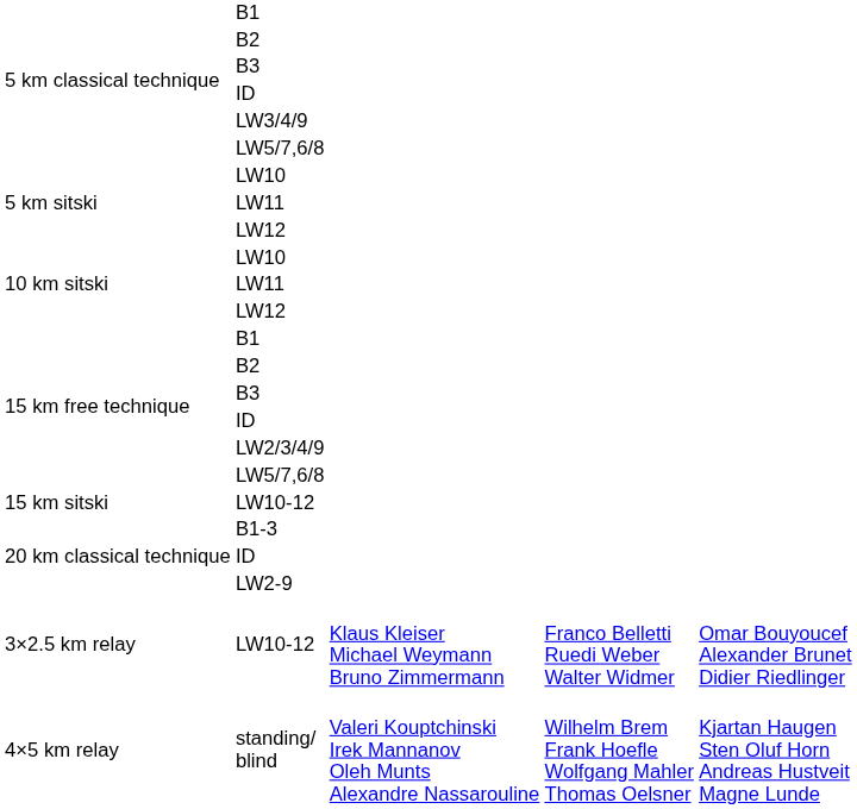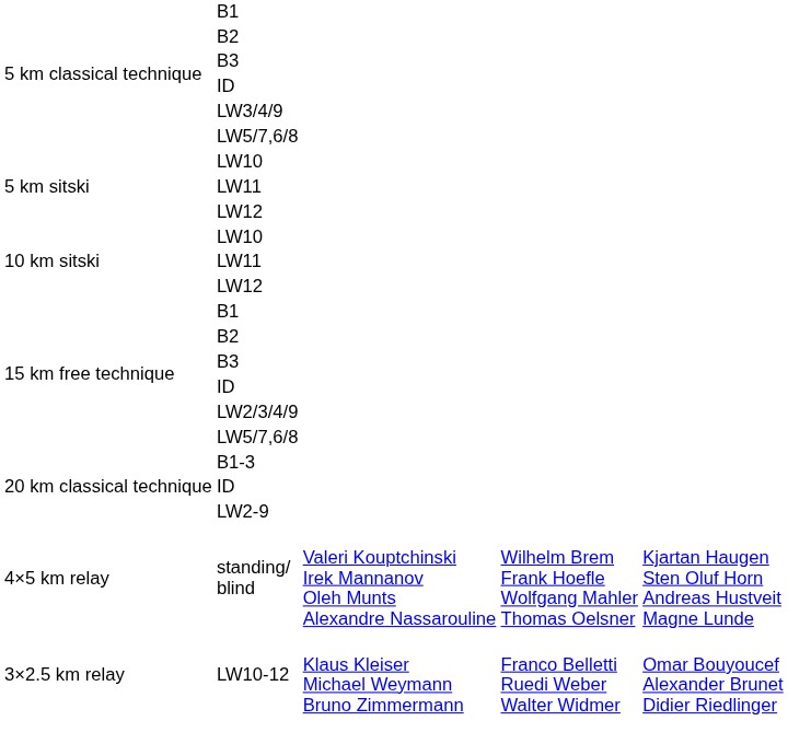- row: 15 km sitski | LW10-12
rows swapped: 3×2.5 km relay / LW10-12 <-> standing/ blind
